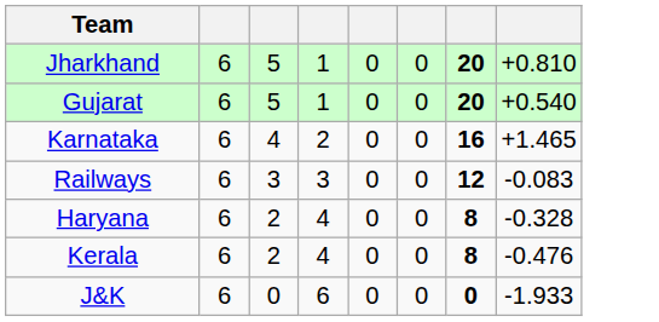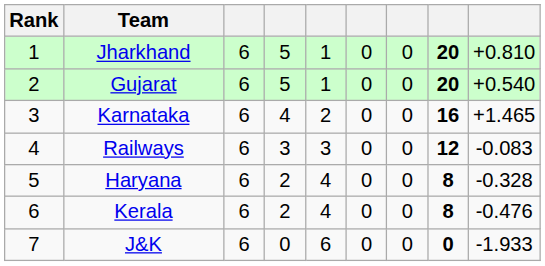+ column: Rank | 1 | 2 | 3 | 4 | 5 | 6 | 7
